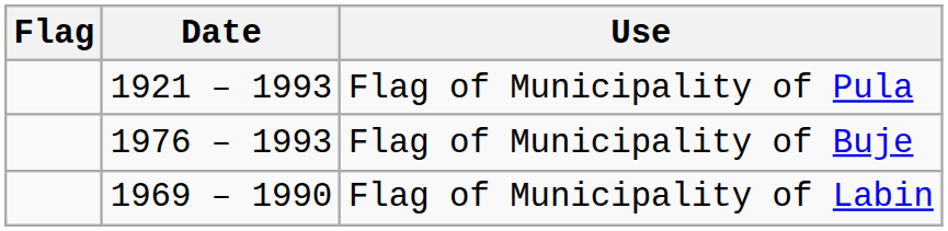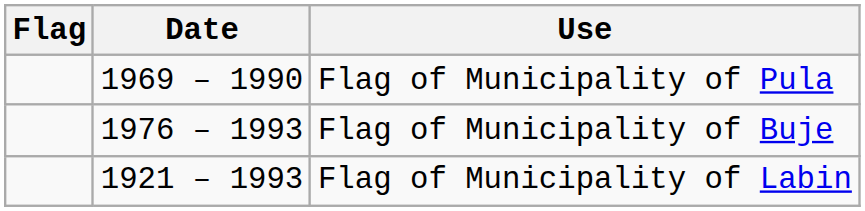Flag of Municipality of Pula | Date: 1921 – 1993 -> 1969 – 1990
Flag of Municipality of Labin | Date: 1969 – 1990 -> 1921 – 1993
